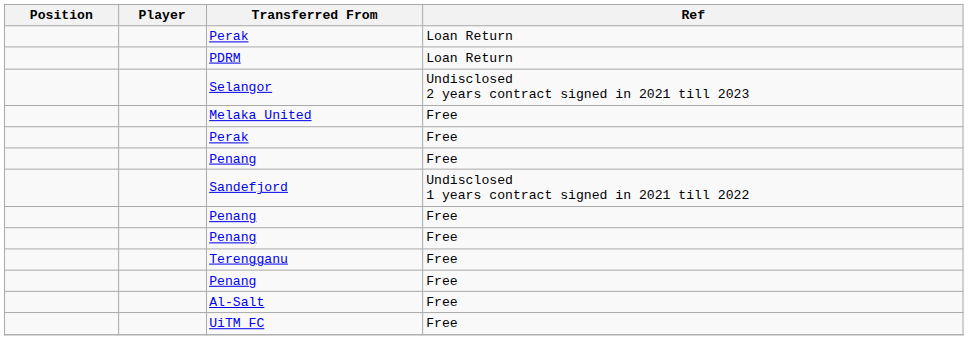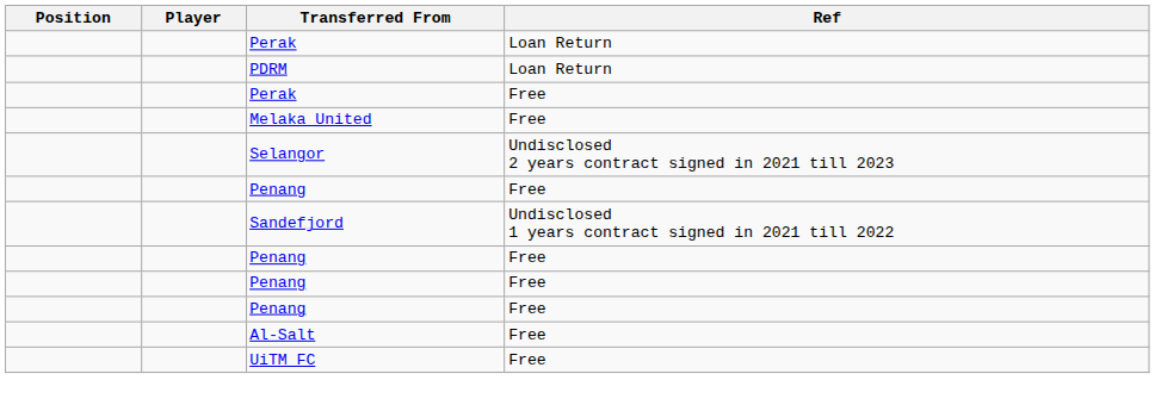rows swapped: Perak / Free <-> Selangor
- row: Terengganu | Free
